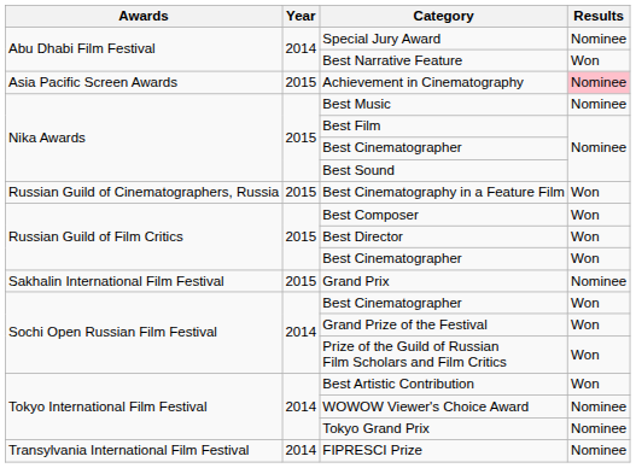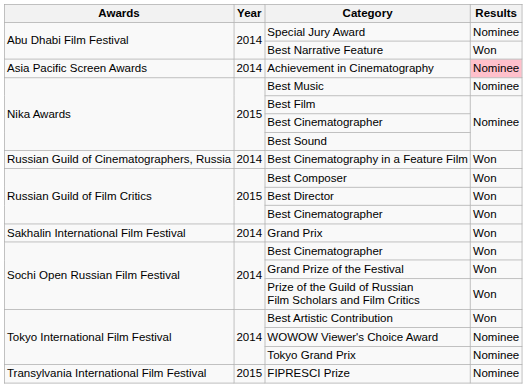Achievement in Cinematography | Year: 2015 -> 2014
Best Cinematography in a Feature Film | Year: 2015 -> 2014
Grand Prix | Year: 2015 -> 2014
Grand Prix | Results: Nominee -> Won
FIPRESCI Prize | Year: 2014 -> 2015
